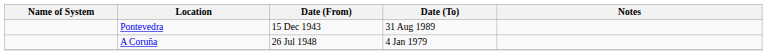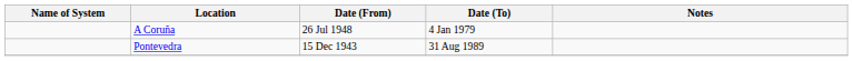rows swapped: A Coruña <-> Pontevedra
